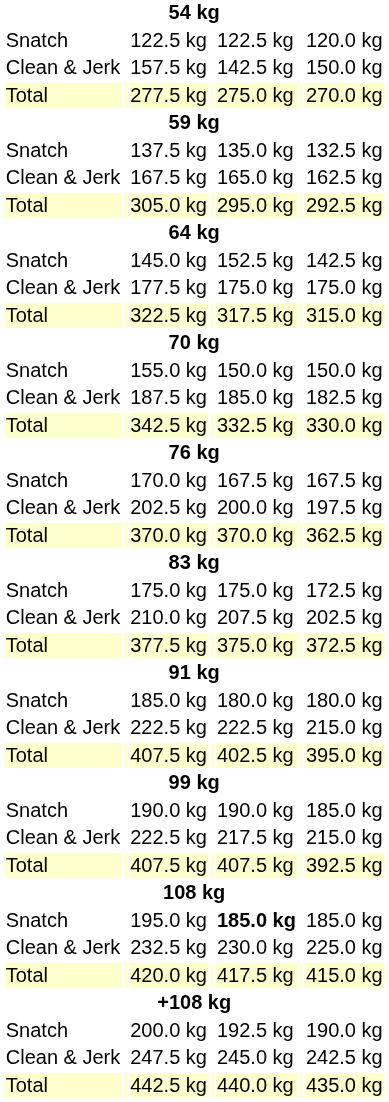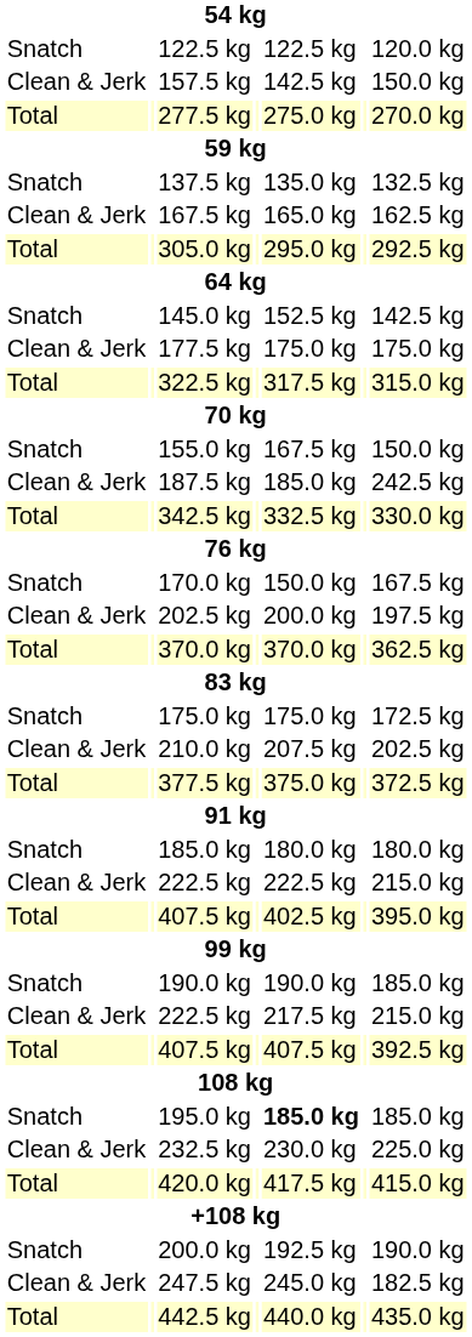155.0 kg | column 5: 150.0 kg -> 167.5 kg
187.5 kg | column 7: 182.5 kg -> 242.5 kg
170.0 kg | column 5: 167.5 kg -> 150.0 kg
247.5 kg | column 7: 242.5 kg -> 182.5 kg
